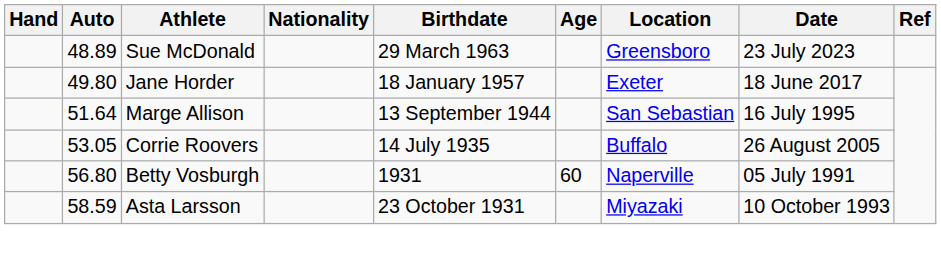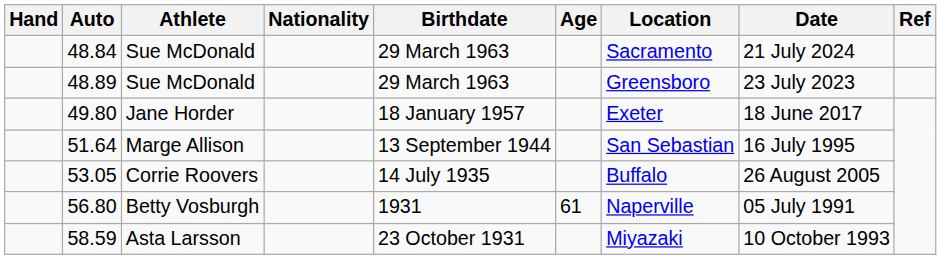+ row: 48.84 | Sue McDonald | 29 March 1963 | Sacramento | 21 July 2024
56.80 | Age: 60 -> 61
